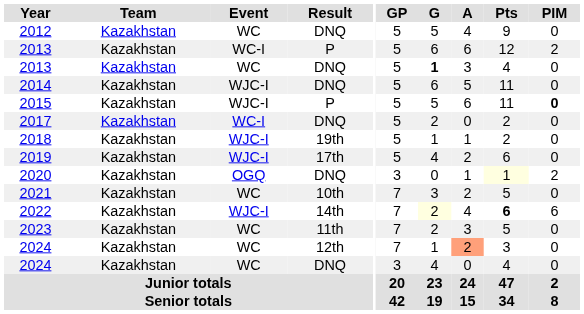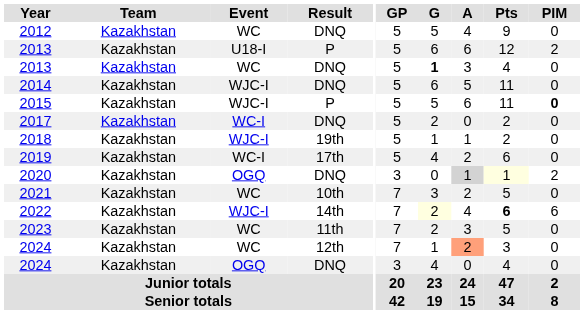2013 / P | Event: WC-I -> U18-I
2019 | Event: WJC-I -> WC-I
2020 | A: no background -> lightgrey background
2024 / DNQ | Event: WC -> OGQ
